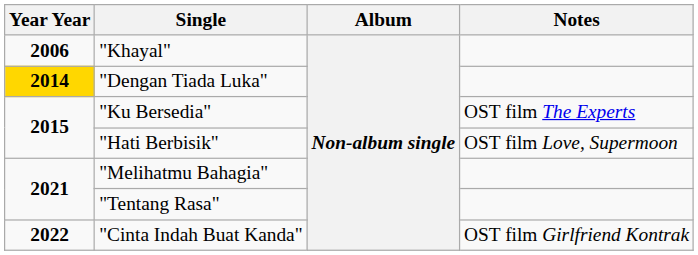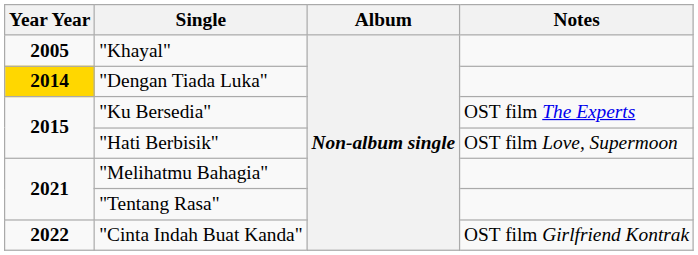"Khayal" | Year Year: 2006 -> 2005
